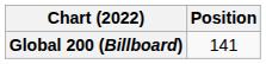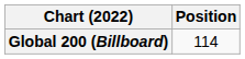Global 200 (Billboard) | Position: 141 -> 114
